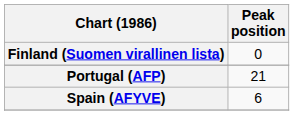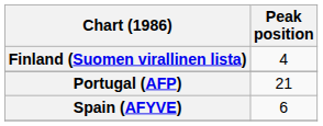Finland (Suomen virallinen lista) | Peak position: 0 -> 4
